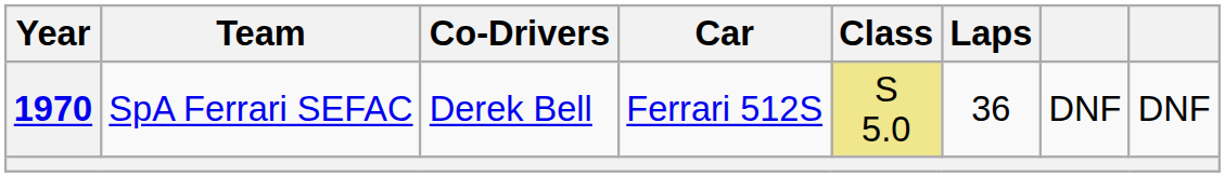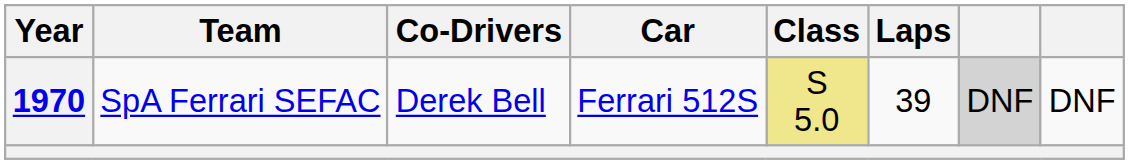1970 | Laps: 36 -> 39
1970 | column 7: no background -> lightgrey background
